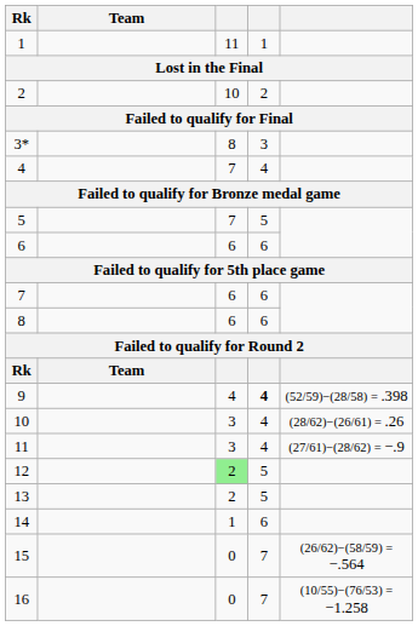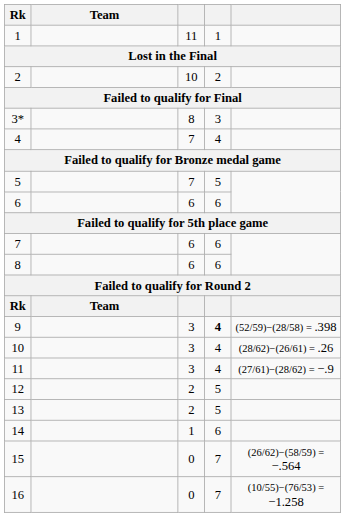9 | column 3: 4 -> 3
12 | column 3: lightgreen background -> no background
